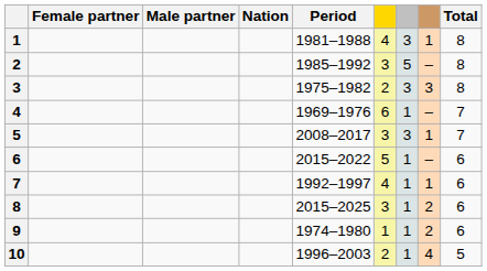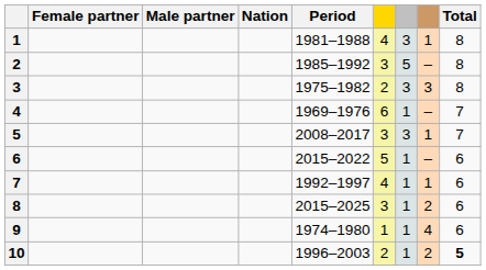9 | column 8: 2 -> 4
10 | column 8: 4 -> 2
10 | Total: normal -> bold
